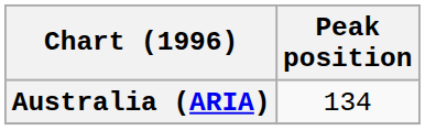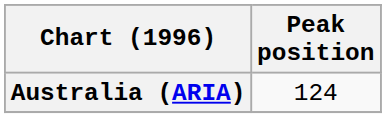Australia (ARIA) | Peak position: 134 -> 124
